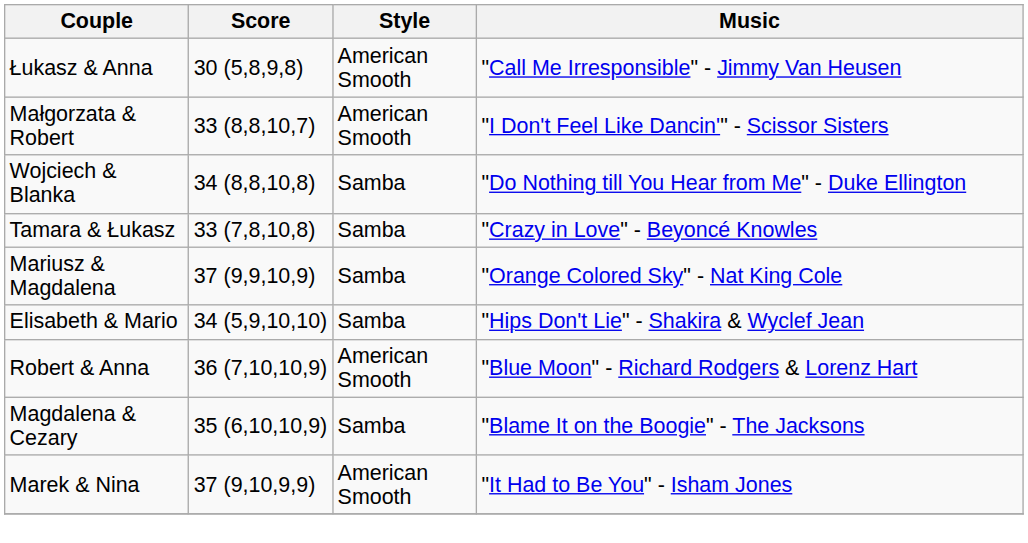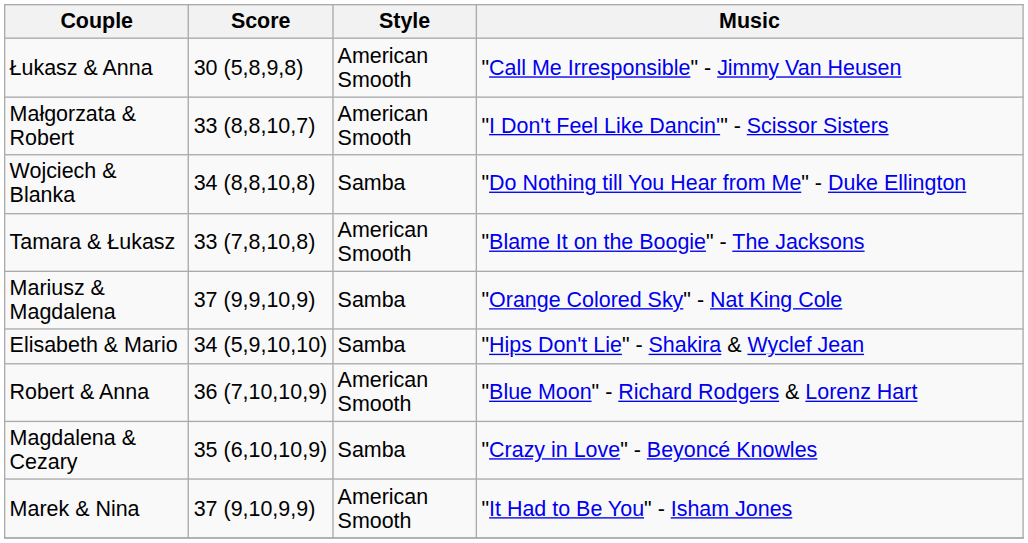Tamara & Łukasz | Style: Samba -> American Smooth
Tamara & Łukasz | Music: "Crazy in Love" - Beyoncé Knowles -> "Blame It on the Boogie" - The Jacksons
Magdalena & Cezary | Music: "Blame It on the Boogie" - The Jacksons -> "Crazy in Love" - Beyoncé Knowles
